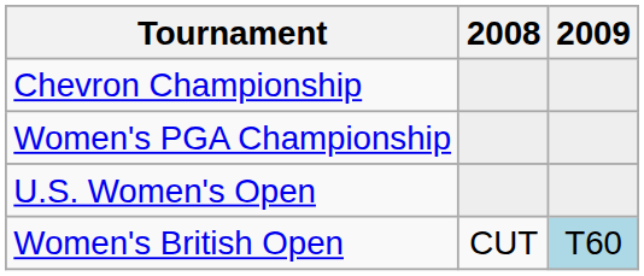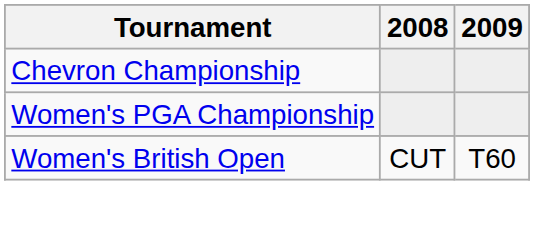- row: U.S. Women's Open
Women's British Open | 2009: lightblue background -> no background
